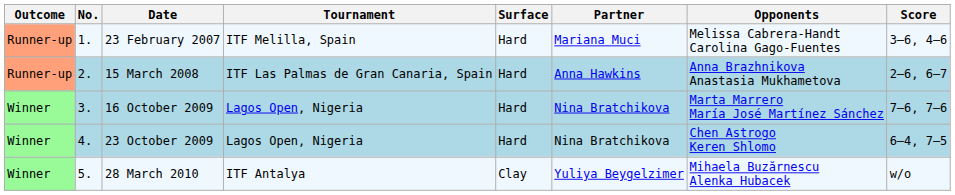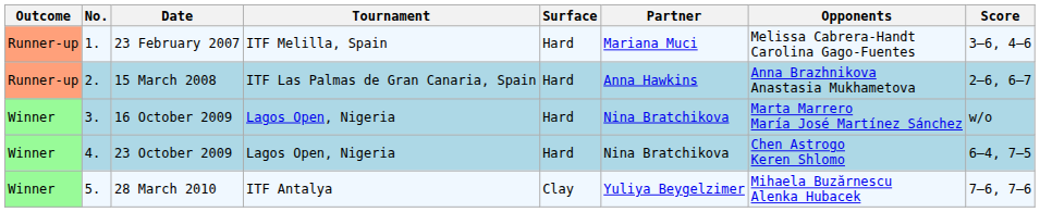16 October 2009 | Score: 7–6, 7–6 -> w/o
28 March 2010 | Score: w/o -> 7–6, 7–6
